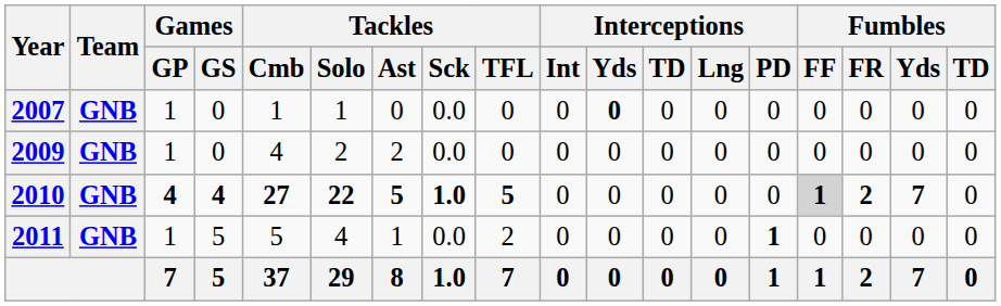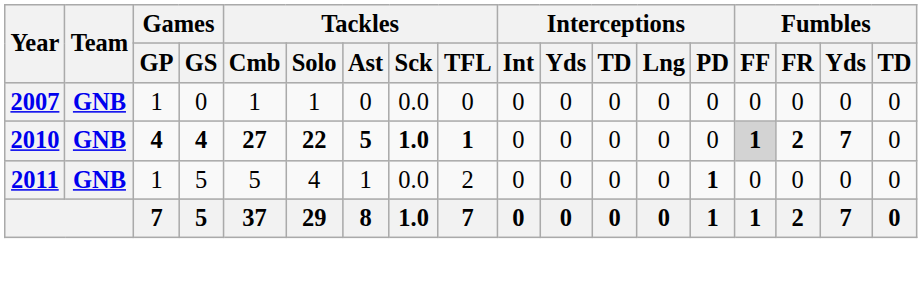2007 | Interceptions / Yds: bold -> normal
- row: 2009 | GNB | 1 | 0 | 4 | 2 | 2 | 0.0 | 0 | 0 | 0 | 0 | 0 | 0 | 0 | 0 | 0 | 0
2010 | Tackles / TFL: 5 -> 1
